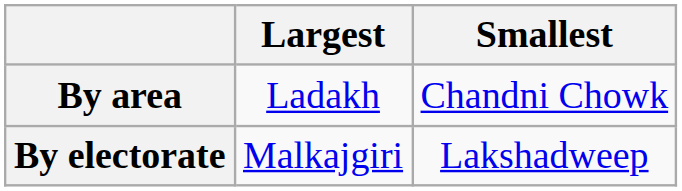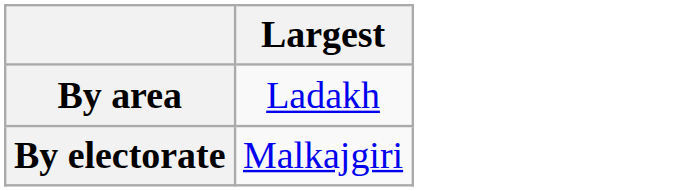- column: Smallest | Chandni Chowk | Lakshadweep
